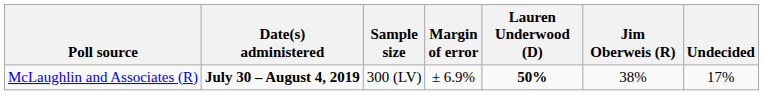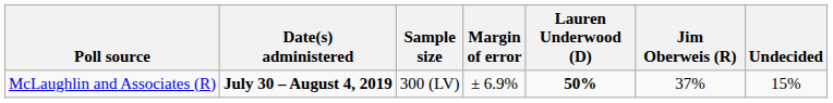McLaughlin and Associates (R) | Jim Oberweis (R): 38% -> 37%
McLaughlin and Associates (R) | Undecided: 17% -> 15%
